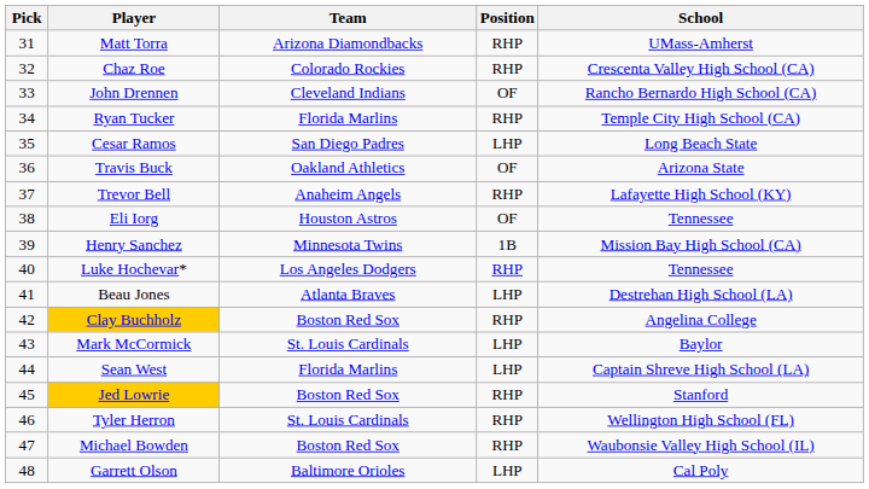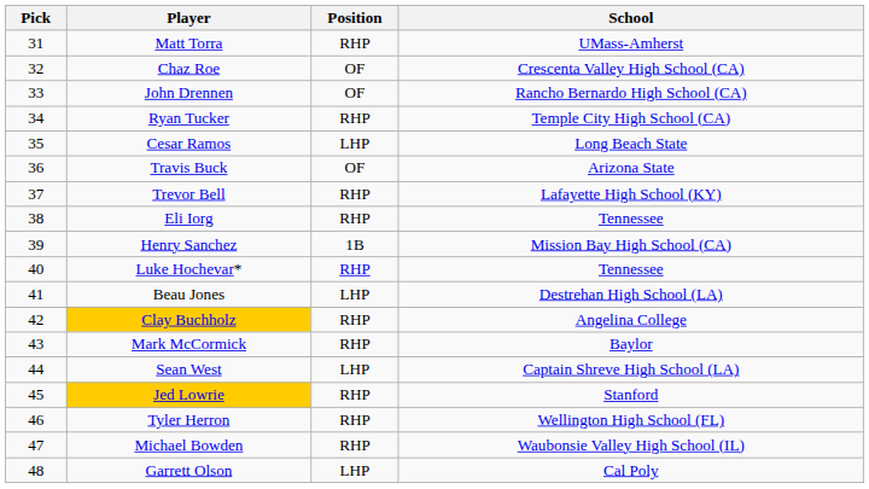- column: Team | Arizona Diamondbacks | Colorado Rockies | Cleveland Indians | Florida Marlins | San Diego Padres | Oakland Athletics | Anaheim Angels | Houston Astros | Minnesota Twins | Los Angeles Dodgers | Atlanta Braves | Boston Red Sox | St. Louis Cardinals | Florida Marlins | Boston Red Sox | St. Louis Cardinals | Boston Red Sox | Baltimore Orioles
Chaz Roe | Position: RHP -> OF
Eli Iorg | Position: OF -> RHP
Mark McCormick | Position: LHP -> RHP
